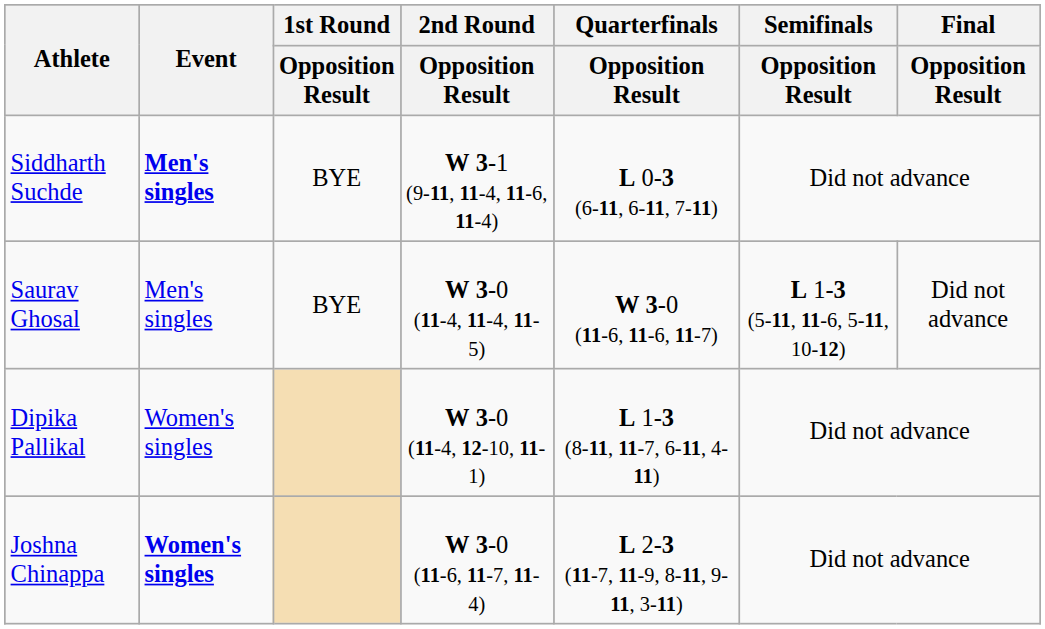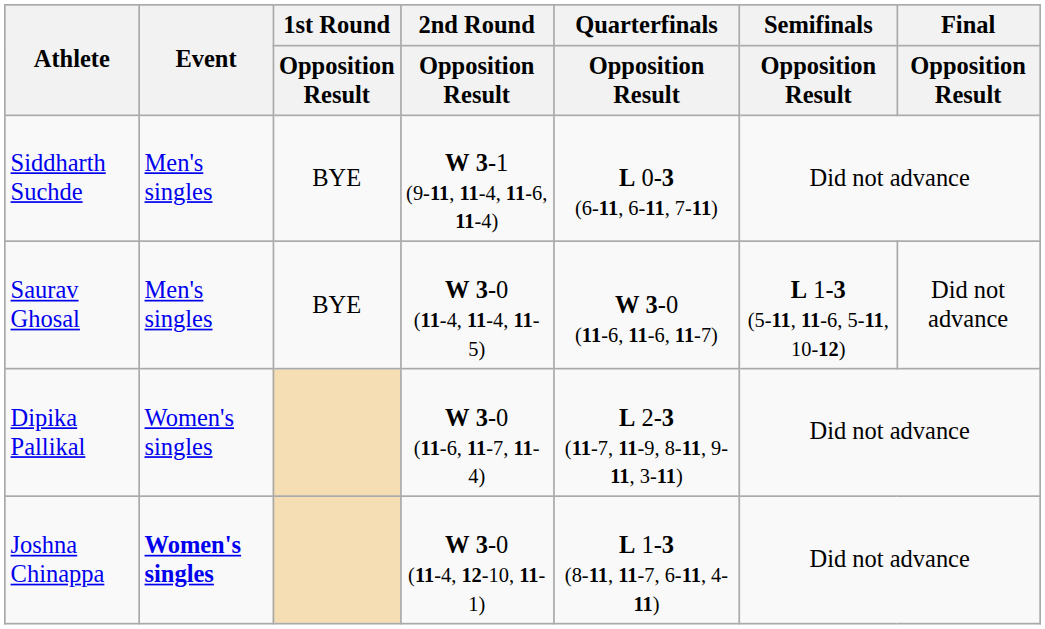Siddharth Suchde | Event: bold -> normal
Dipika Pallikal | 2nd Round / Opposition Result: W 3-0 (11-4, 12-10, 11-1) -> W 3-0 (11-6, 11-7, 11-4)
Dipika Pallikal | Quarterfinals / Opposition Result: L 1-3 (8-11, 11-7, 6-11, 4-11) -> L 2-3 (11-7, 11-9, 8-11, 9-11, 3-11)
Joshna Chinappa | 2nd Round / Opposition Result: W 3-0 (11-6, 11-7, 11-4) -> W 3-0 (11-4, 12-10, 11-1)
Joshna Chinappa | Quarterfinals / Opposition Result: L 2-3 (11-7, 11-9, 8-11, 9-11, 3-11) -> L 1-3 (8-11, 11-7, 6-11, 4-11)
